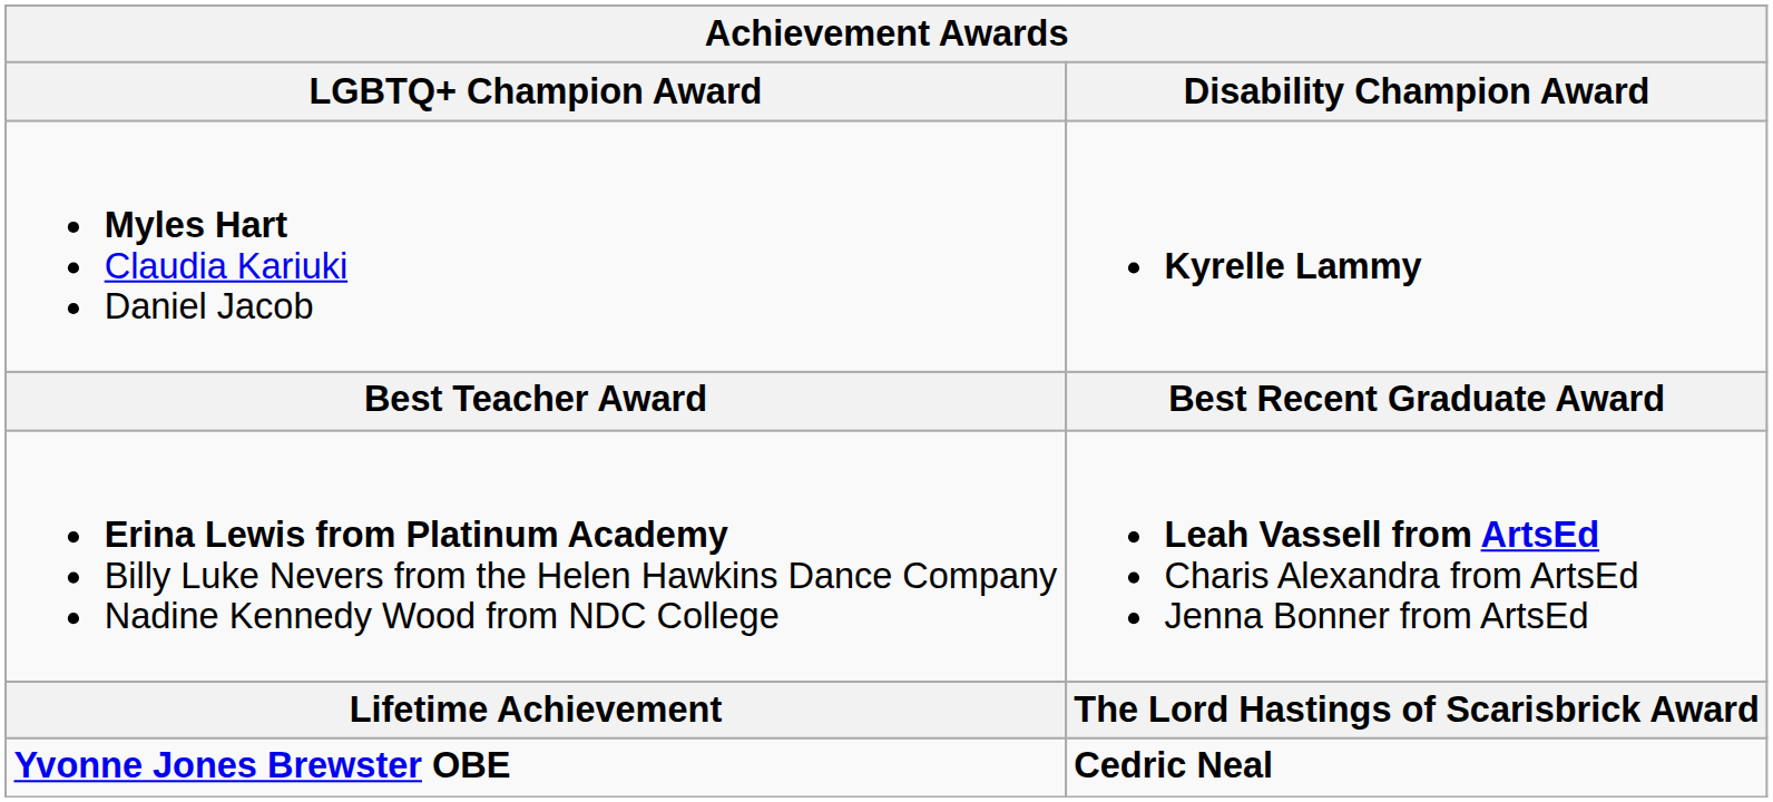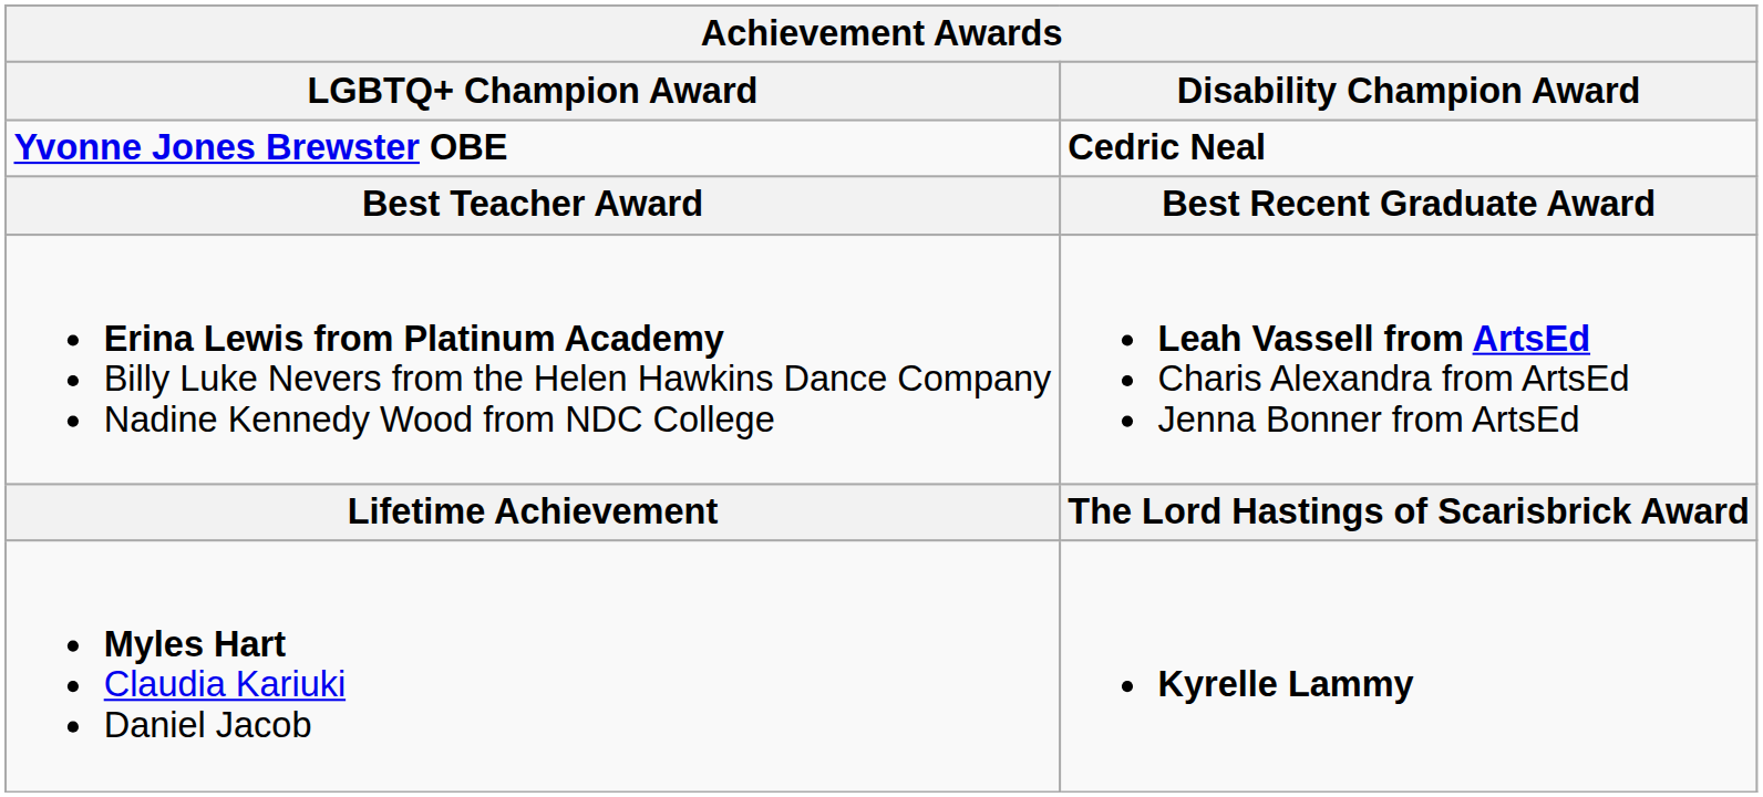rows swapped: Myles Hart Claudia Kariuki Daniel Jacob <-> Yvonne Jones Brewster OBE
